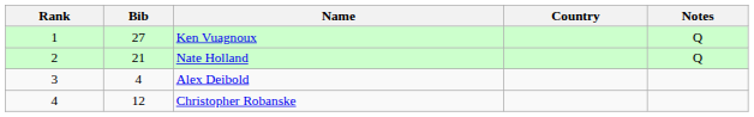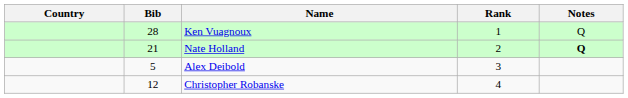columns swapped: Rank <-> Country
Ken Vuagnoux | Bib: 27 -> 28
Nate Holland | Notes: normal -> bold
Alex Deibold | Bib: 4 -> 5
